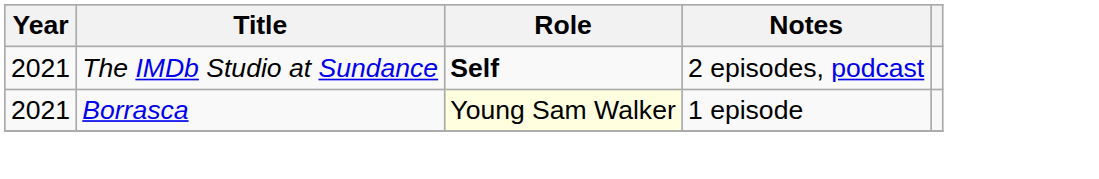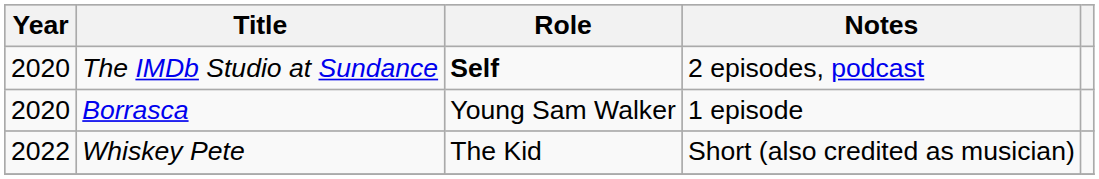The IMDb Studio at Sundance | Year: 2021 -> 2020
Borrasca | Year: 2021 -> 2020
Borrasca | Role: lightyellow background -> no background
+ row: 2022 | Whiskey Pete | The Kid | Short (also credited as musician)
